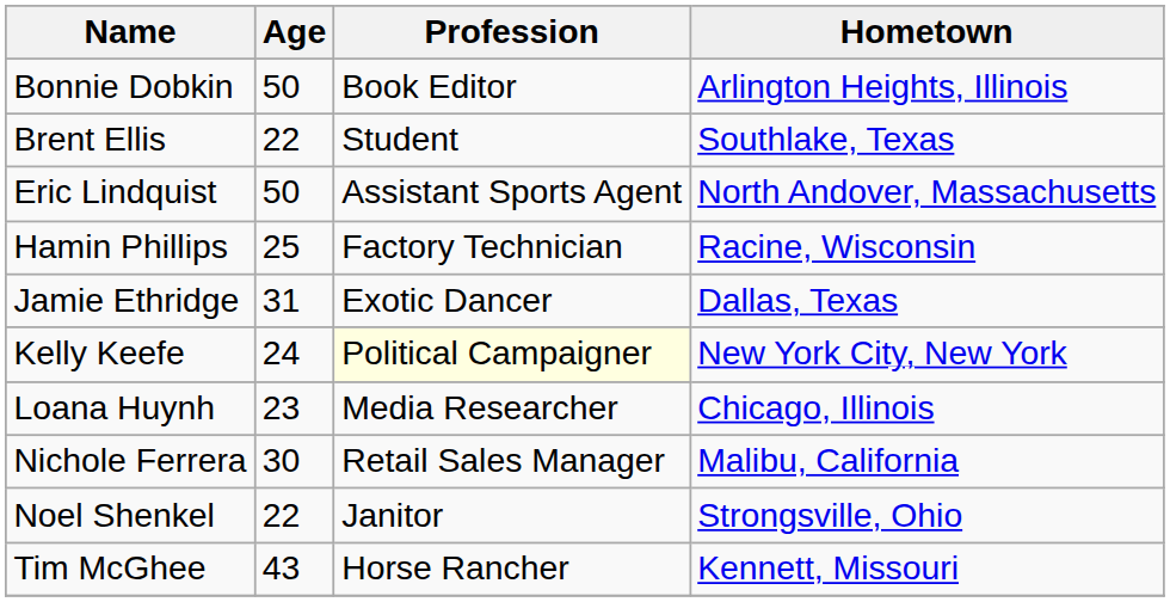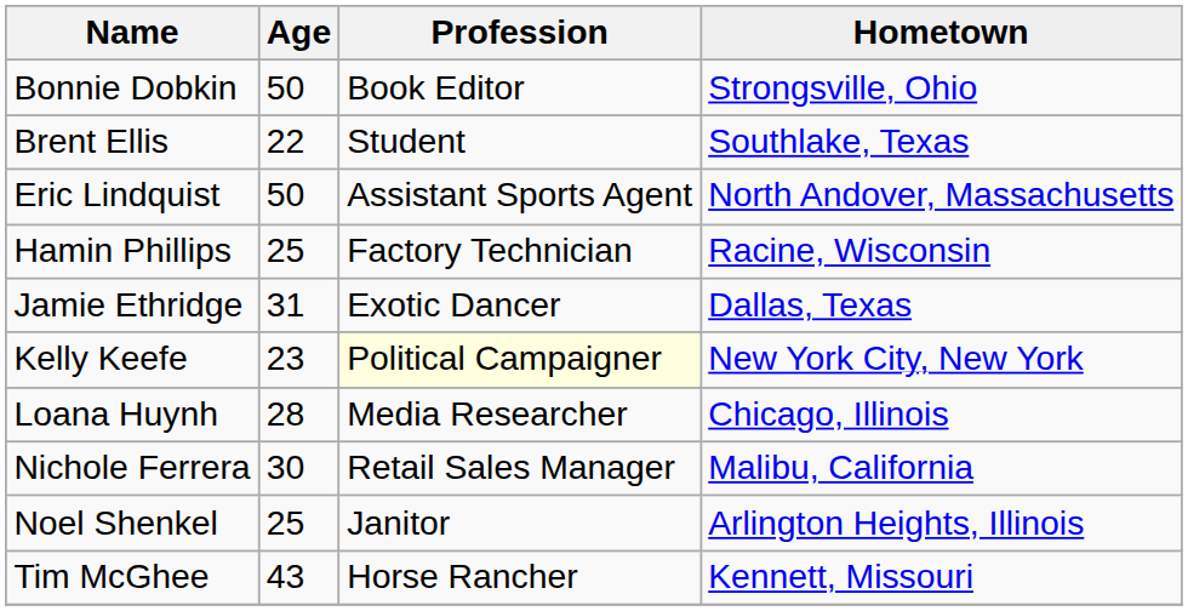Bonnie Dobkin | Hometown: Arlington Heights, Illinois -> Strongsville, Ohio
Kelly Keefe | Age: 24 -> 23
Loana Huynh | Age: 23 -> 28
Noel Shenkel | Age: 22 -> 25
Noel Shenkel | Hometown: Strongsville, Ohio -> Arlington Heights, Illinois
